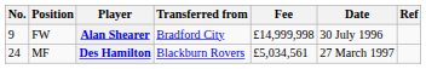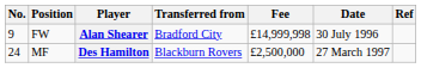Des Hamilton | Fee: £5,034,561 -> £2,500,000
